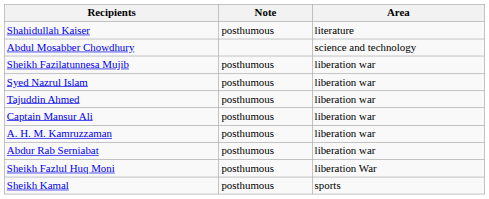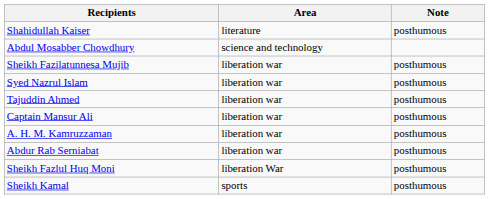columns swapped: Area <-> Note
